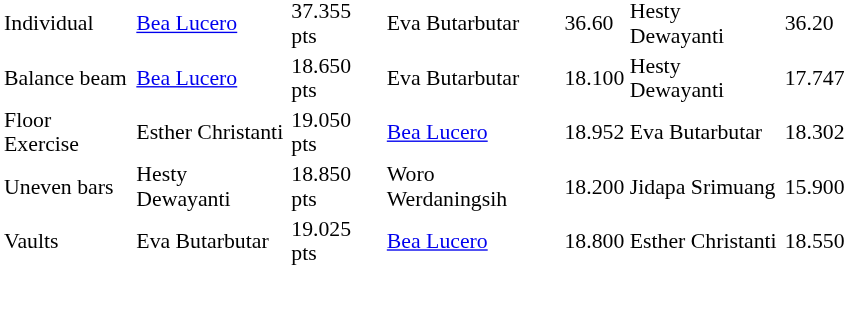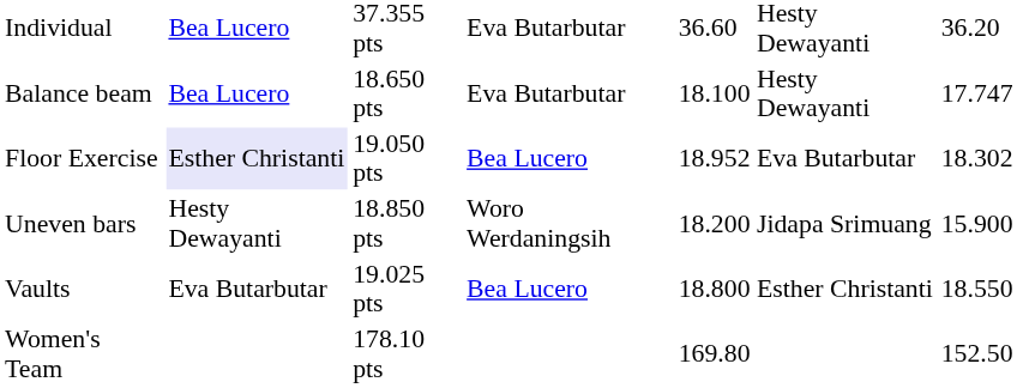Floor Exercise | column 2: no background -> lavender background
+ row: Women's Team | 178.10 pts | 169.80 | 152.50
